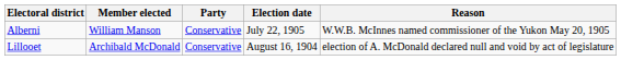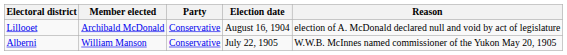rows swapped: Lillooet <-> Alberni
